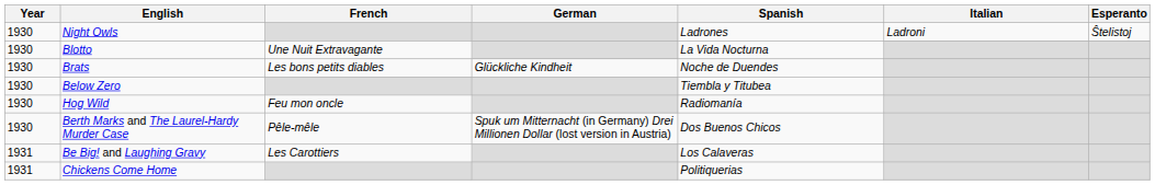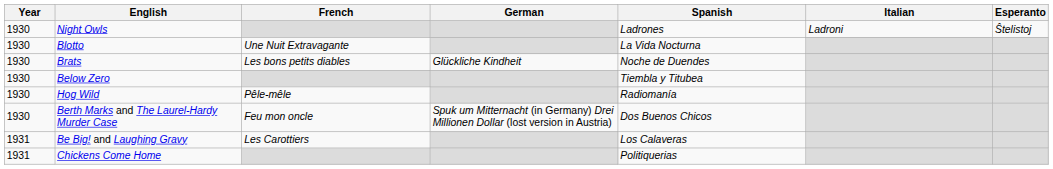Hog Wild | French: Feu mon oncle -> Pêle-mêle
Berth Marks and The Laurel-Hardy Murder Case | French: Pêle-mêle -> Feu mon oncle
